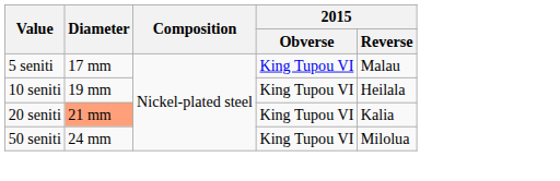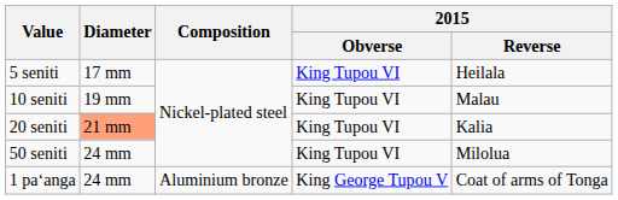5 seniti | 2015 / Reverse: Malau -> Heilala
10 seniti | 2015 / Reverse: Heilala -> Malau
+ row: 1 paʻanga | 24 mm | Aluminium bronze | King George Tupou V | Coat of arms of Tonga
